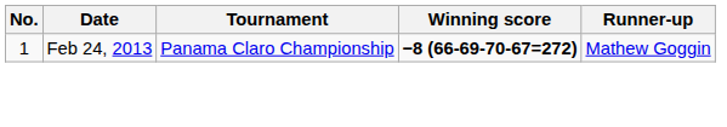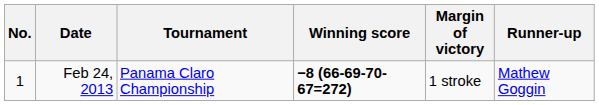+ column: Margin of victory | 1 stroke
